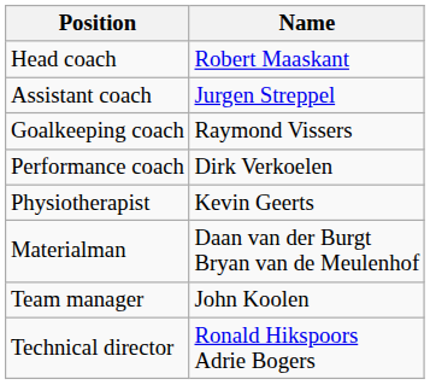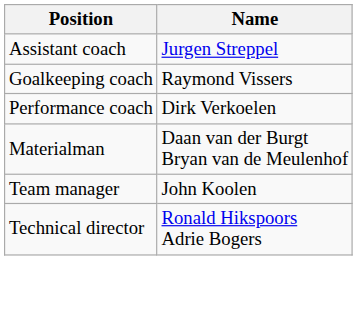- row: Head coach | Robert Maaskant
- row: Physiotherapist | Kevin Geerts
